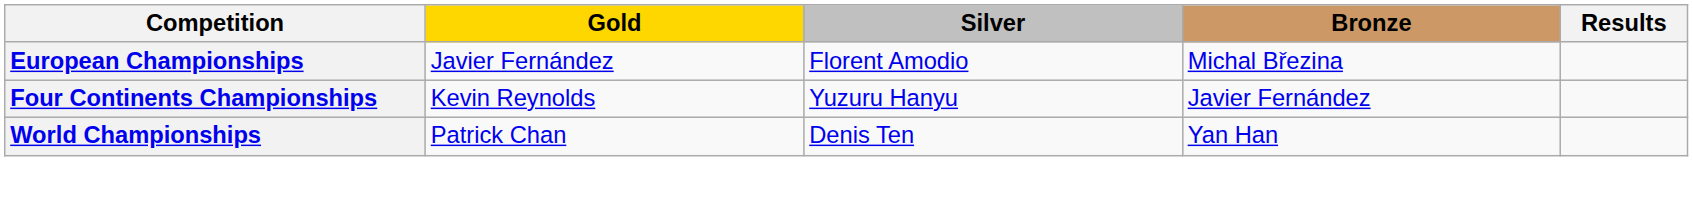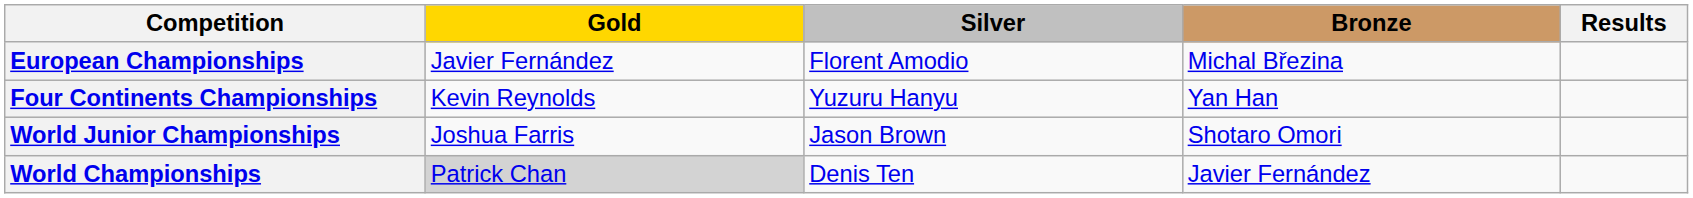Four Continents Championships | Bronze: Javier Fernández -> Yan Han
+ row: World Junior Championships | Joshua Farris | Jason Brown | Shotaro Omori
World Championships | Gold: no background -> lightgrey background
World Championships | Bronze: Yan Han -> Javier Fernández
